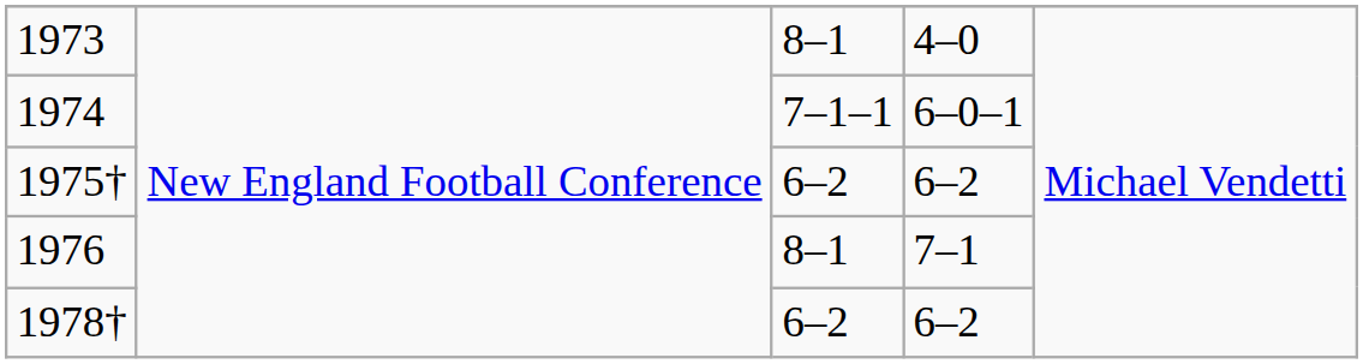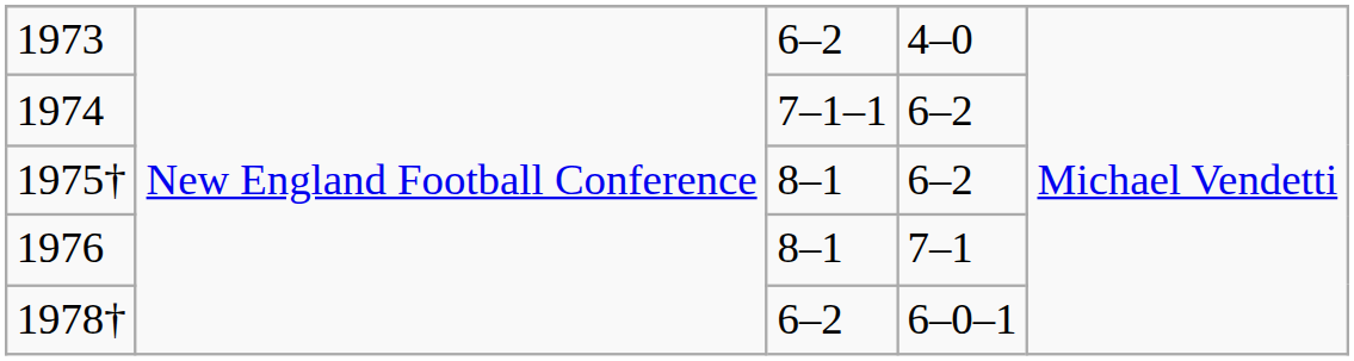1973 | column 3: 8–1 -> 6–2
1974 | column 4: 6–0–1 -> 6–2
1975† | column 3: 6–2 -> 8–1
1978† | column 4: 6–2 -> 6–0–1
